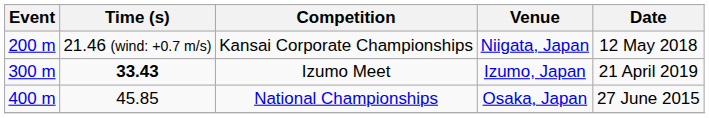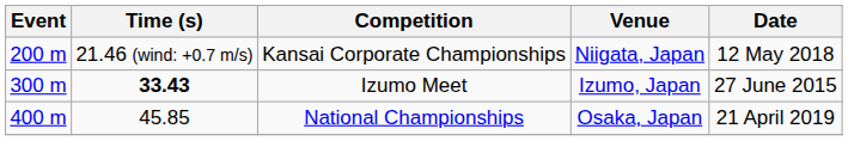Izumo Meet | Date: 21 April 2019 -> 27 June 2015
National Championships | Date: 27 June 2015 -> 21 April 2019
